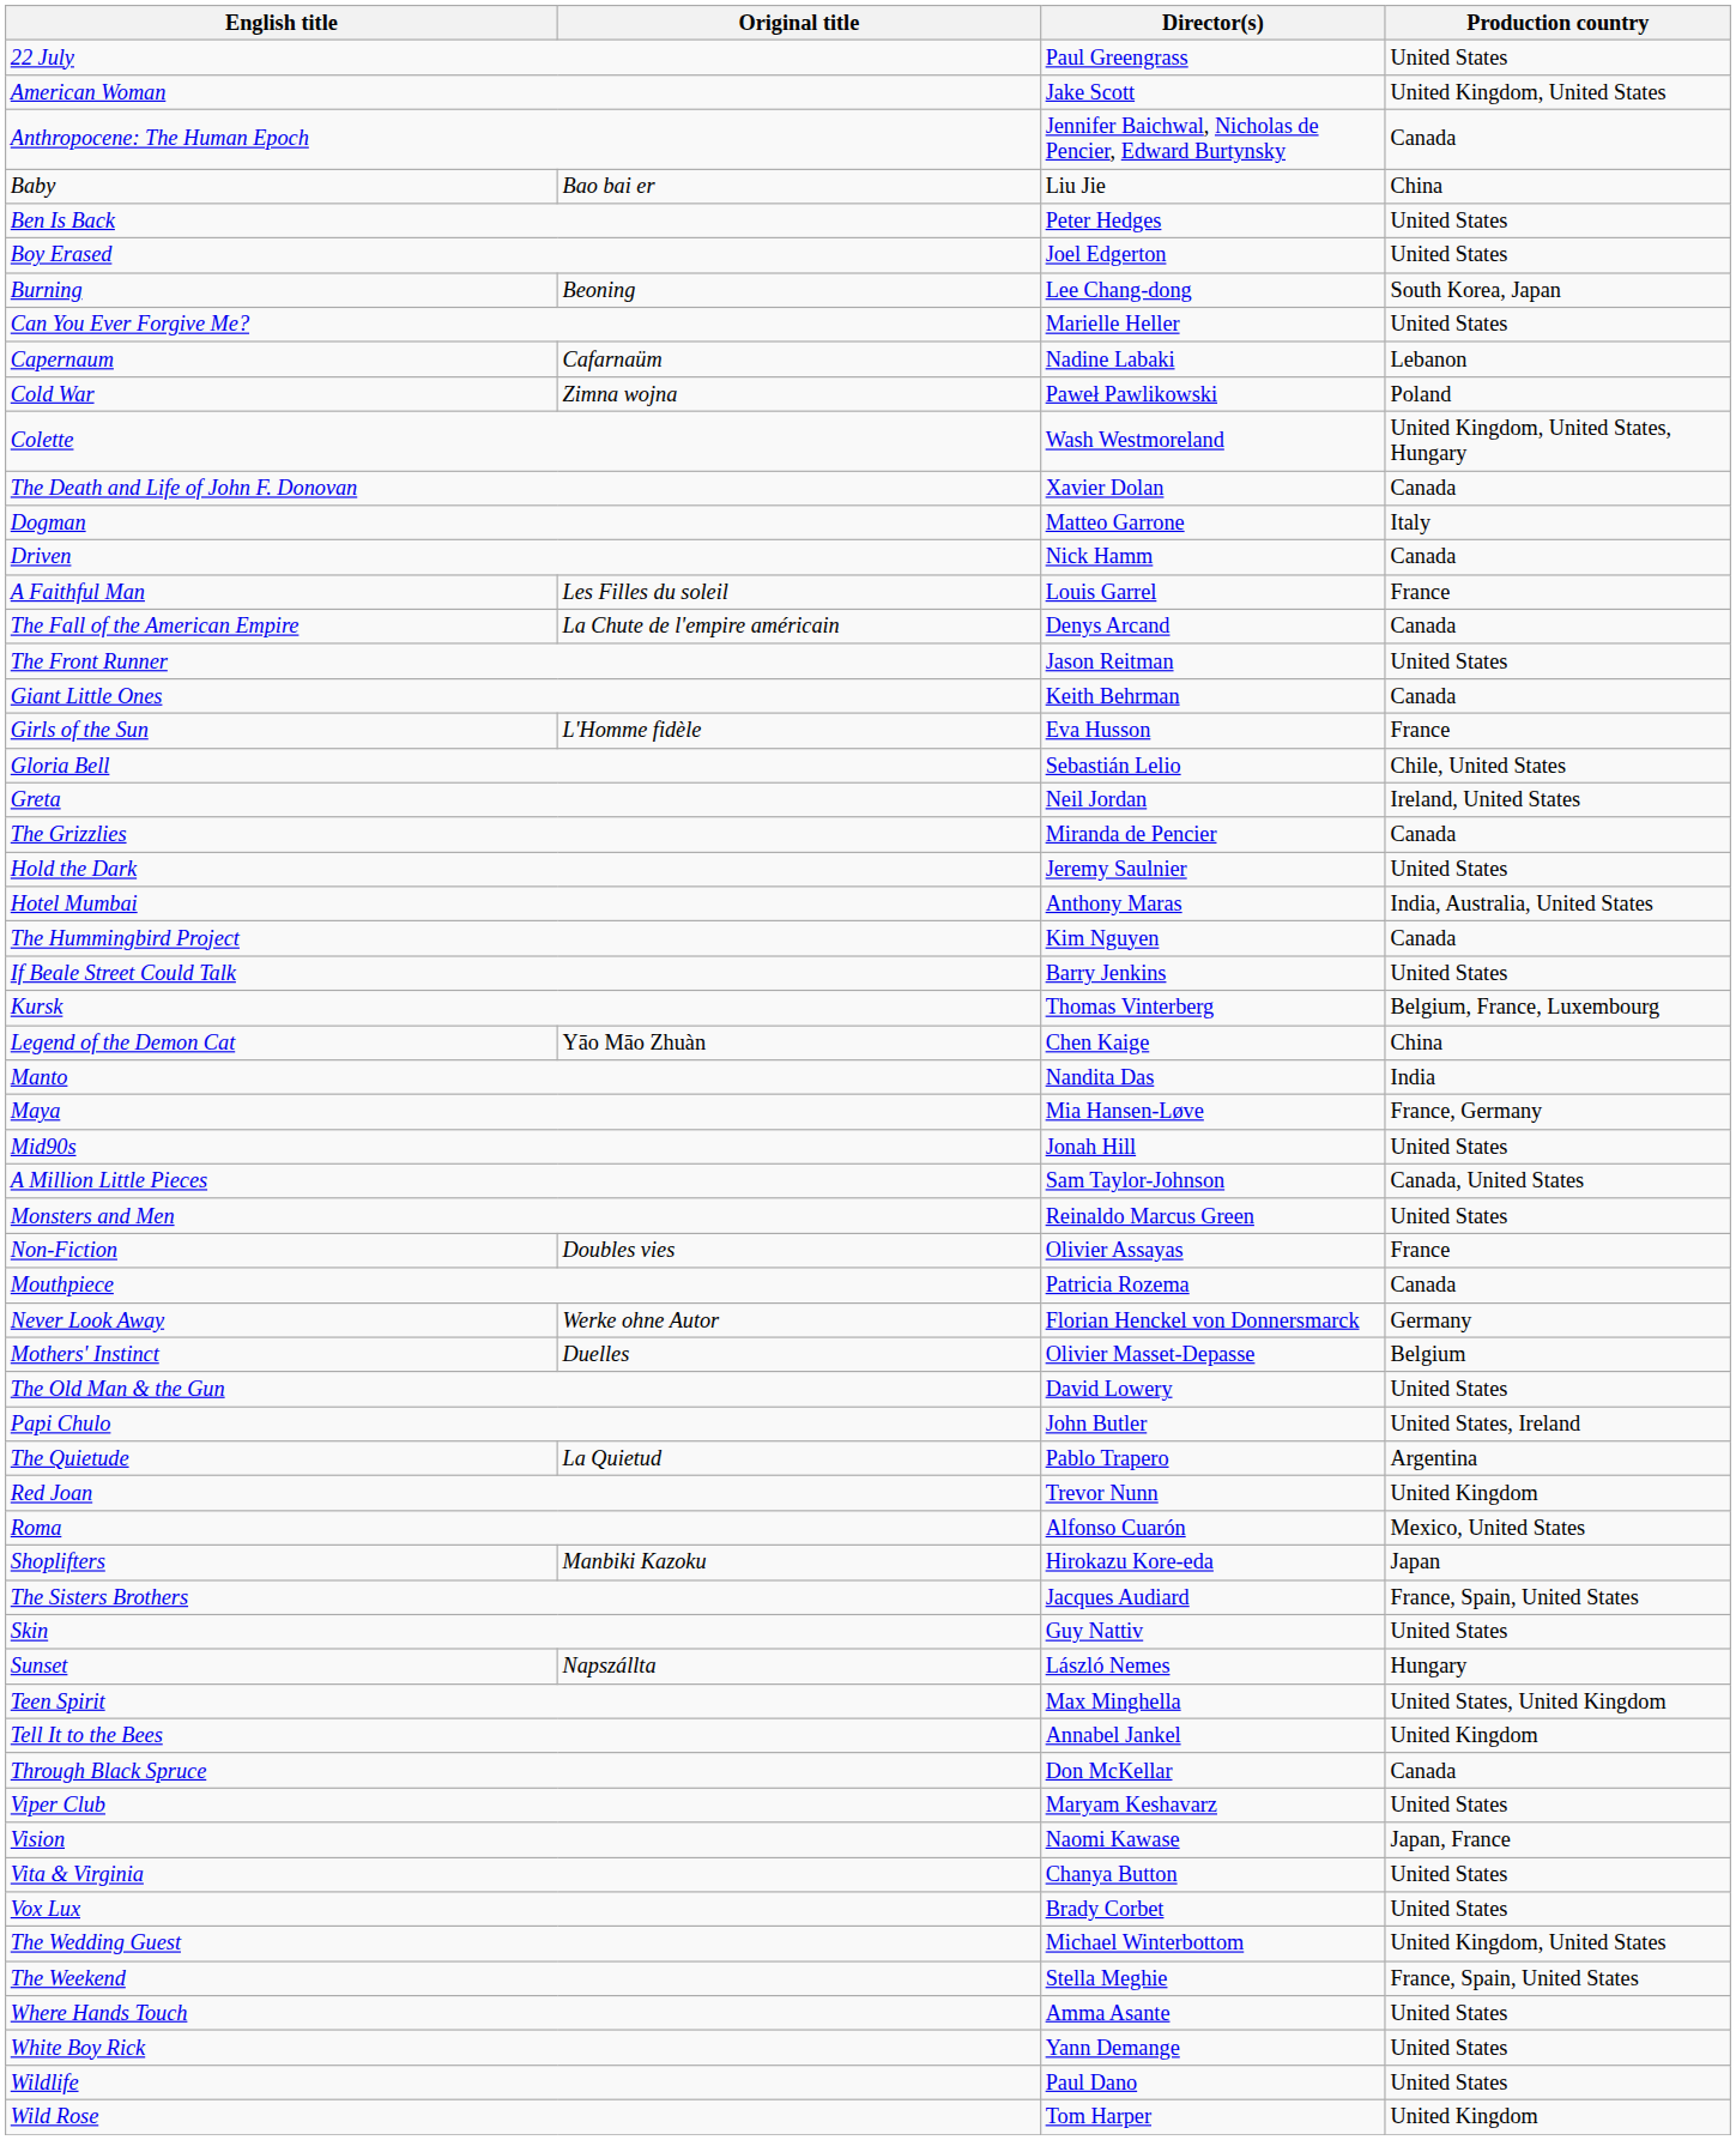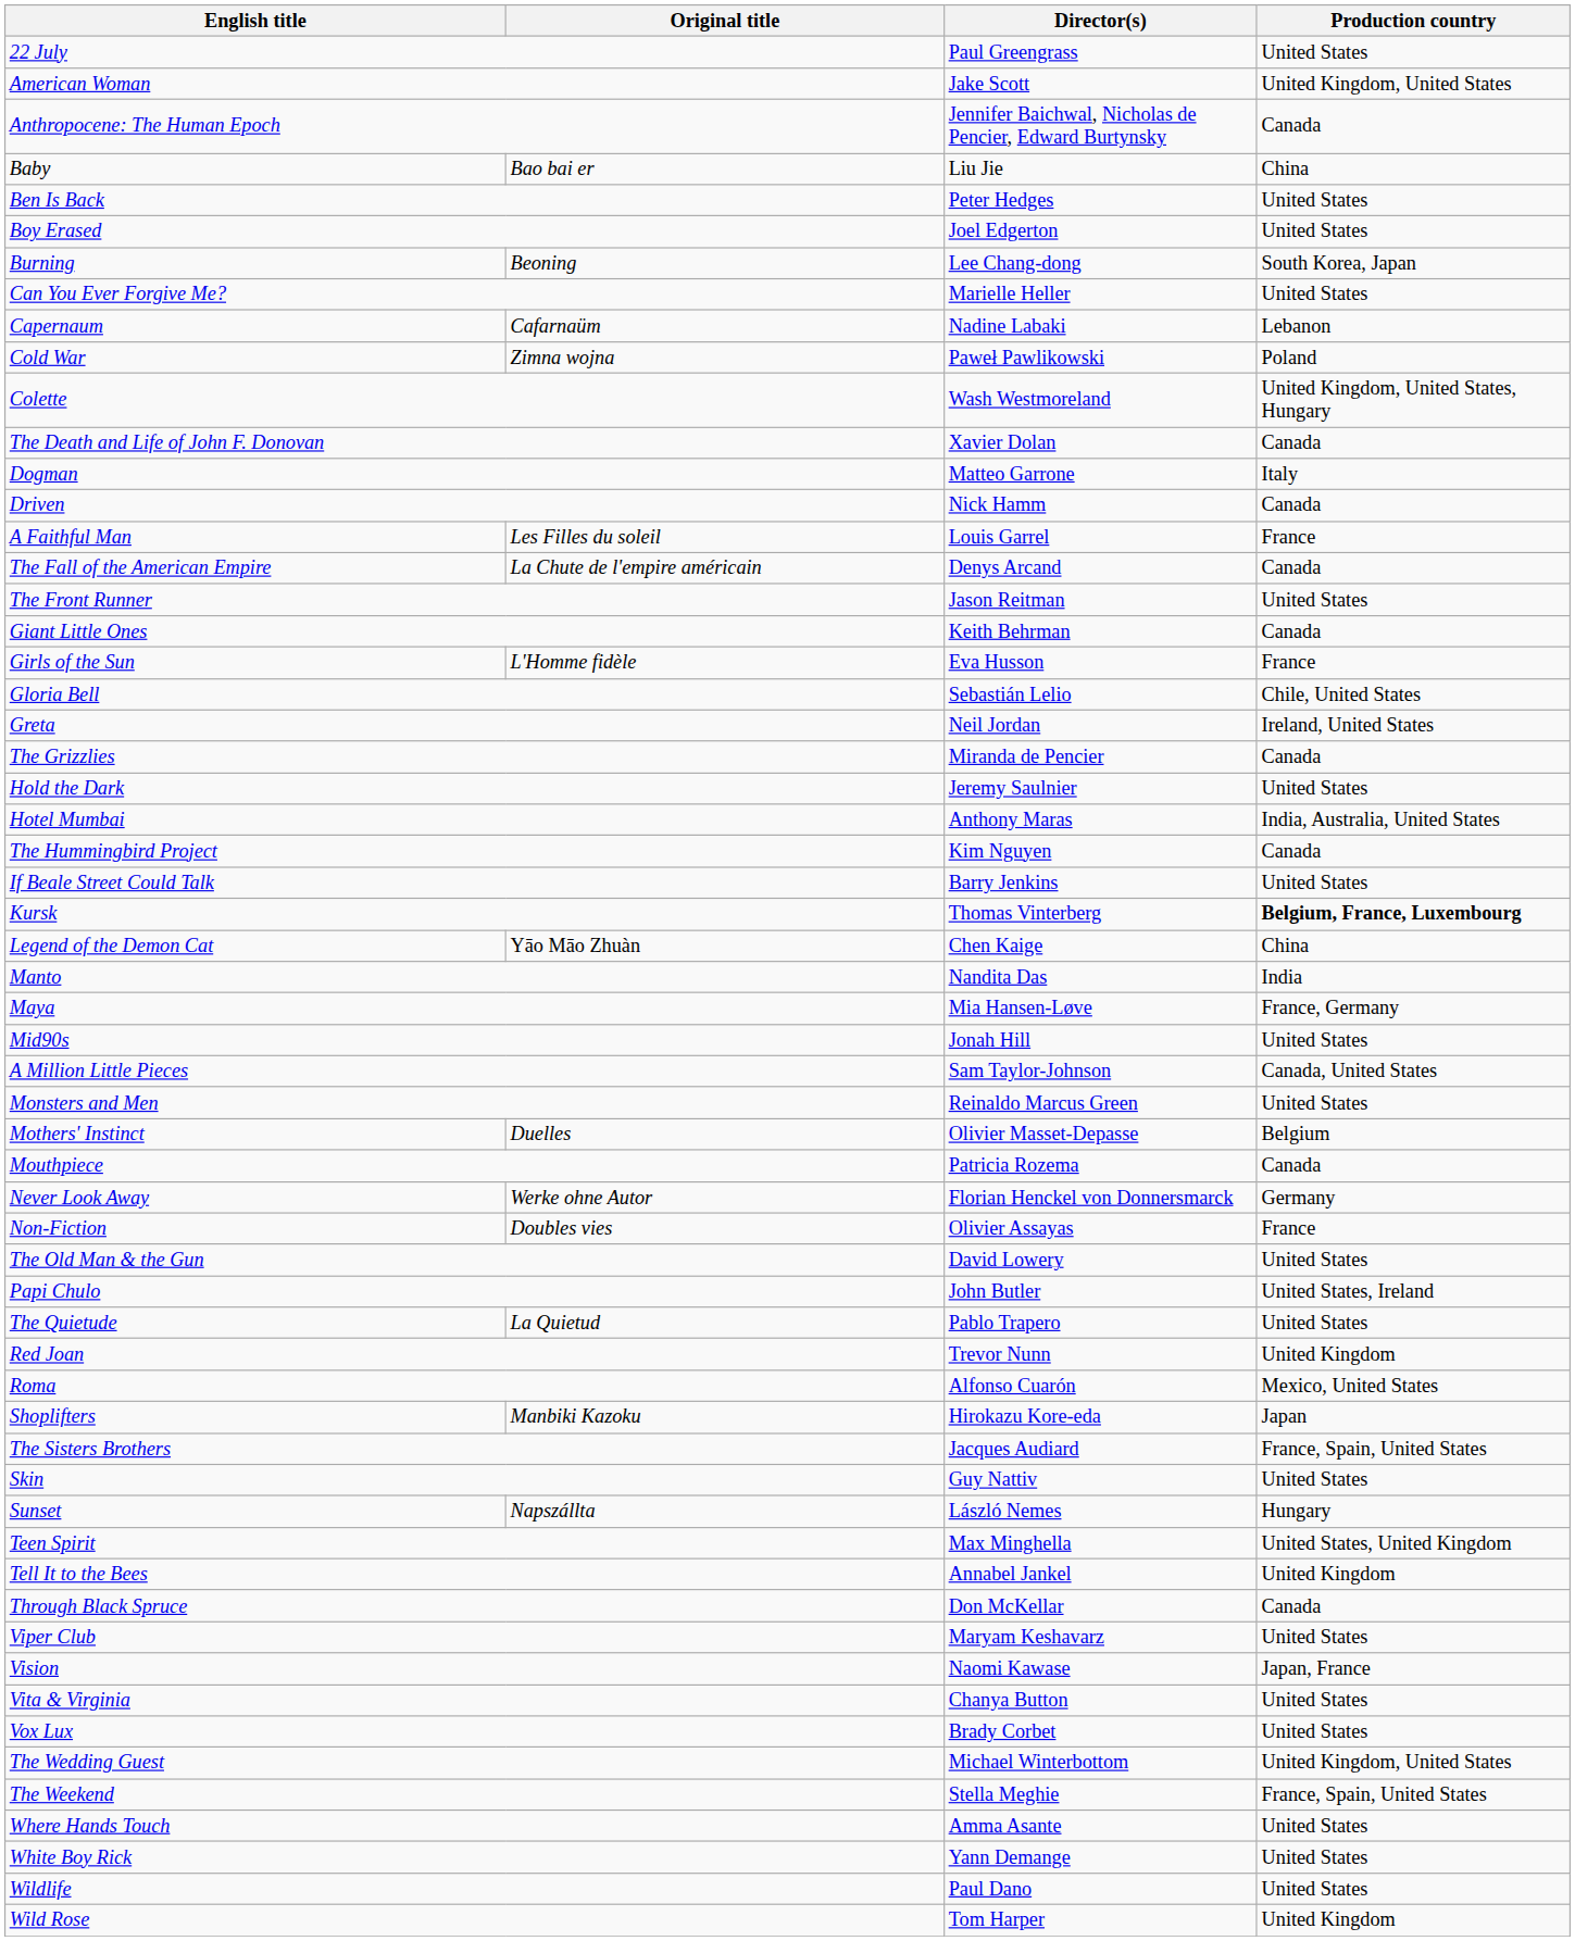Kursk | Production country: normal -> bold
rows swapped: Mothers' Instinct <-> Non-Fiction
The Quietude | Production country: Argentina -> United States
